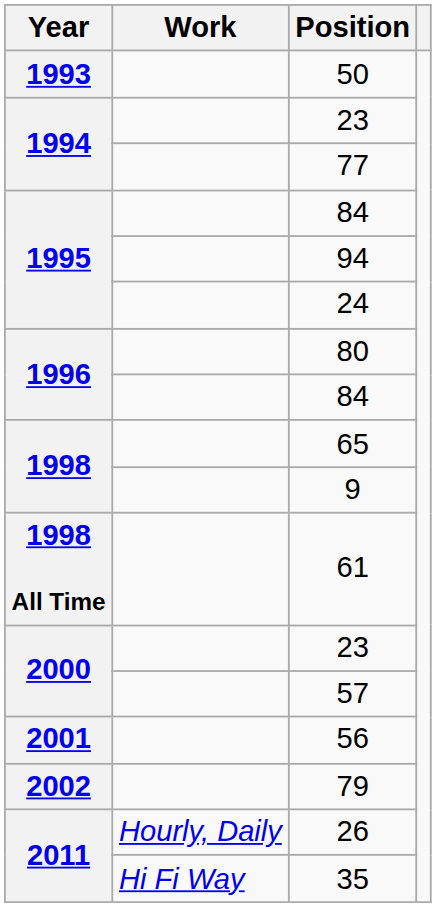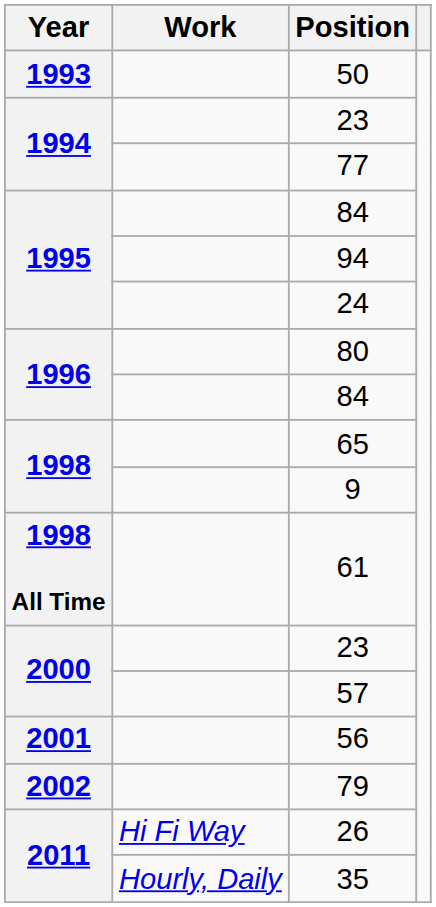26 | Work: Hourly, Daily -> Hi Fi Way
35 | Work: Hi Fi Way -> Hourly, Daily
